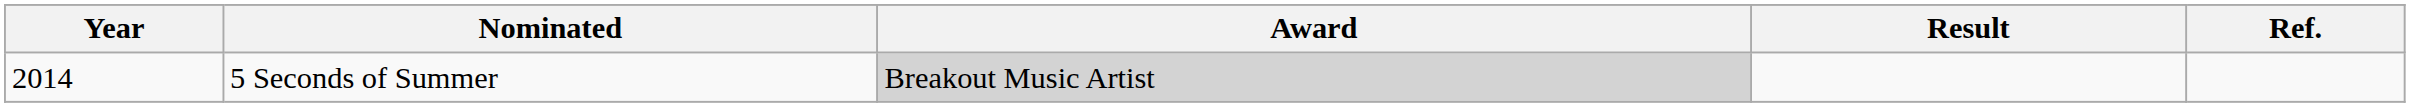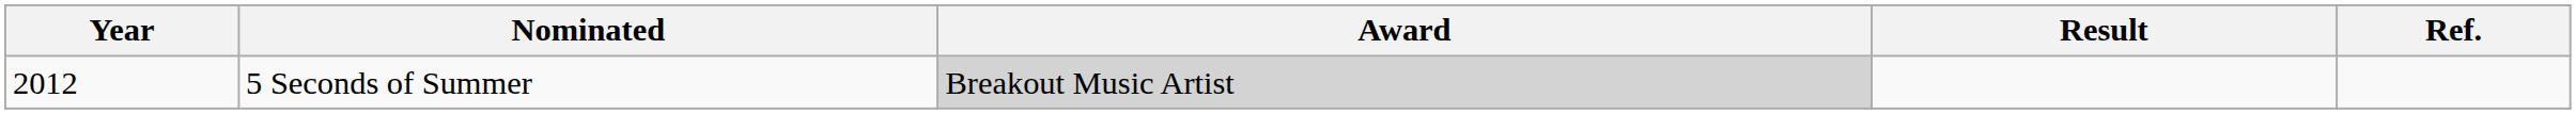5 Seconds of Summer | Year: 2014 -> 2012
